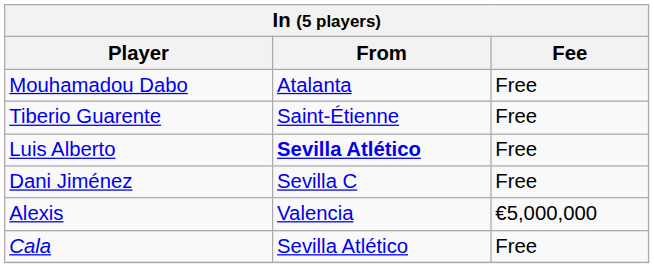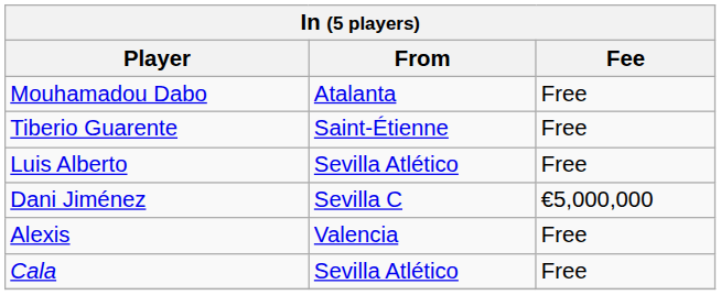Luis Alberto | From: bold -> normal
Dani Jiménez | Fee: Free -> €5,000,000
Alexis | Fee: €5,000,000 -> Free
